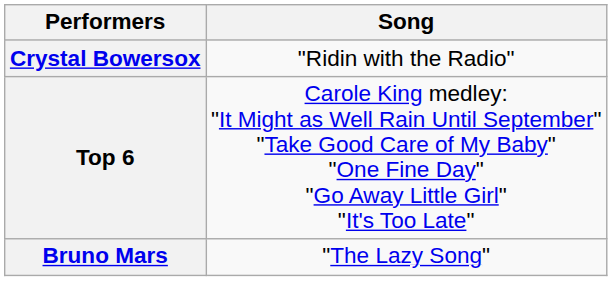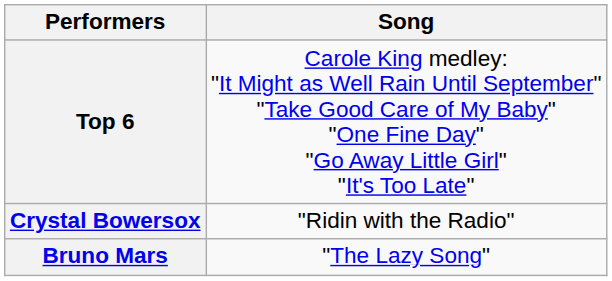rows swapped: Top 6 <-> Crystal Bowersox
